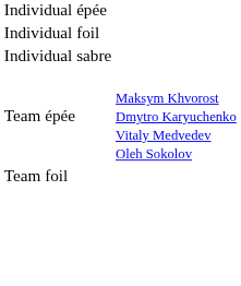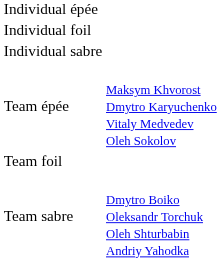+ row: Team sabre | Dmytro Boiko Oleksandr Torchuk Oleh Shturbabin Andriy Yahodka
